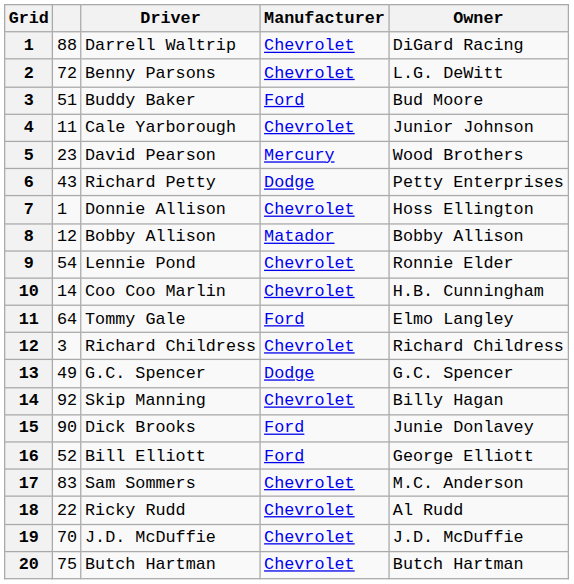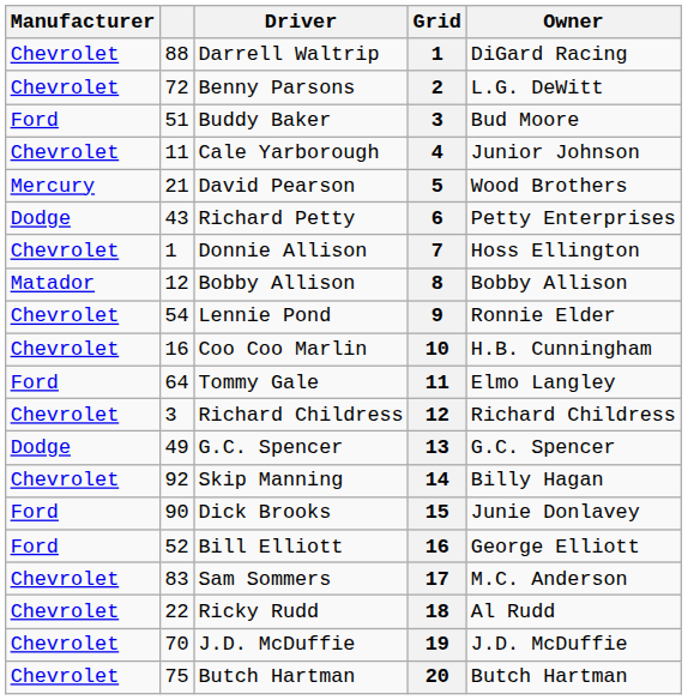columns swapped: Grid <-> Manufacturer
David Pearson | column 2: 23 -> 21
Coo Coo Marlin | column 2: 14 -> 16
